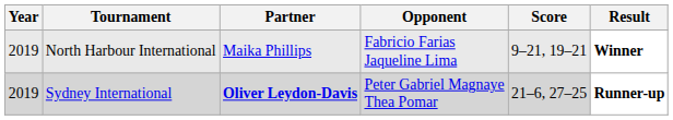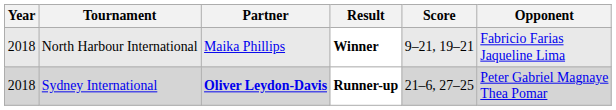columns swapped: Opponent <-> Result
North Harbour International | Year: 2019 -> 2018
Sydney International | Year: 2019 -> 2018
